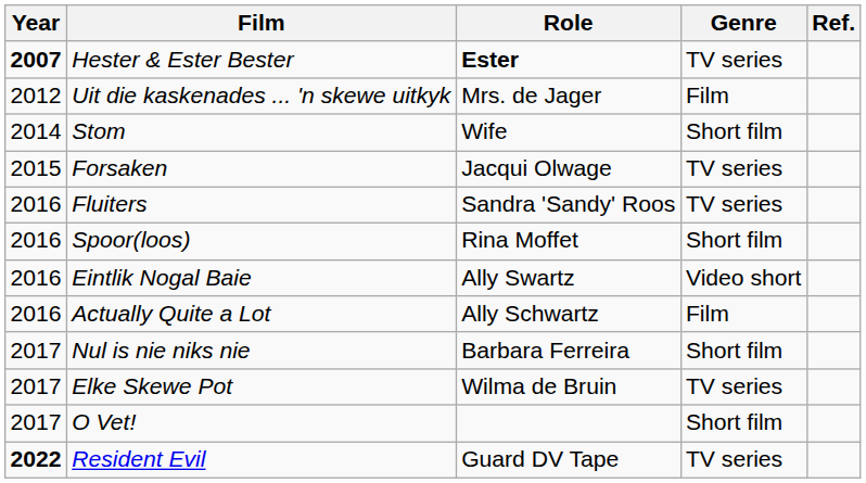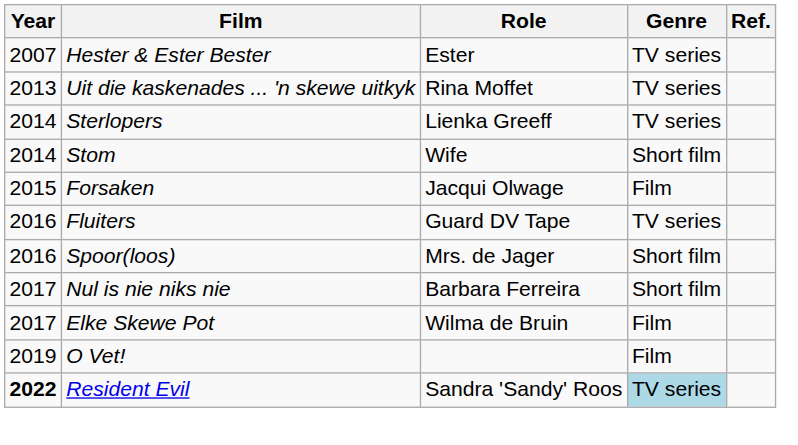Hester & Ester Bester | Year: bold -> normal
Hester & Ester Bester | Role: bold -> normal
Uit die kaskenades ... 'n skewe uitkyk | Year: 2012 -> 2013
Uit die kaskenades ... 'n skewe uitkyk | Role: Mrs. de Jager -> Rina Moffet
Uit die kaskenades ... 'n skewe uitkyk | Genre: Film -> TV series
+ row: 2014 | Sterlopers | Lienka Greeff | TV series
Forsaken | Genre: TV series -> Film
Fluiters | Role: Sandra 'Sandy' Roos -> Guard DV Tape
Spoor(loos) | Role: Rina Moffet -> Mrs. de Jager
- row: 2016 | Eintlik Nogal Baie | Ally Swartz | Video short
- row: 2016 | Actually Quite a Lot | Ally Schwartz | Film
Elke Skewe Pot | Genre: TV series -> Film
O Vet! | Year: 2017 -> 2019
O Vet! | Genre: Short film -> Film
Resident Evil | Role: Guard DV Tape -> Sandra 'Sandy' Roos
Resident Evil | Genre: no background -> lightblue background
